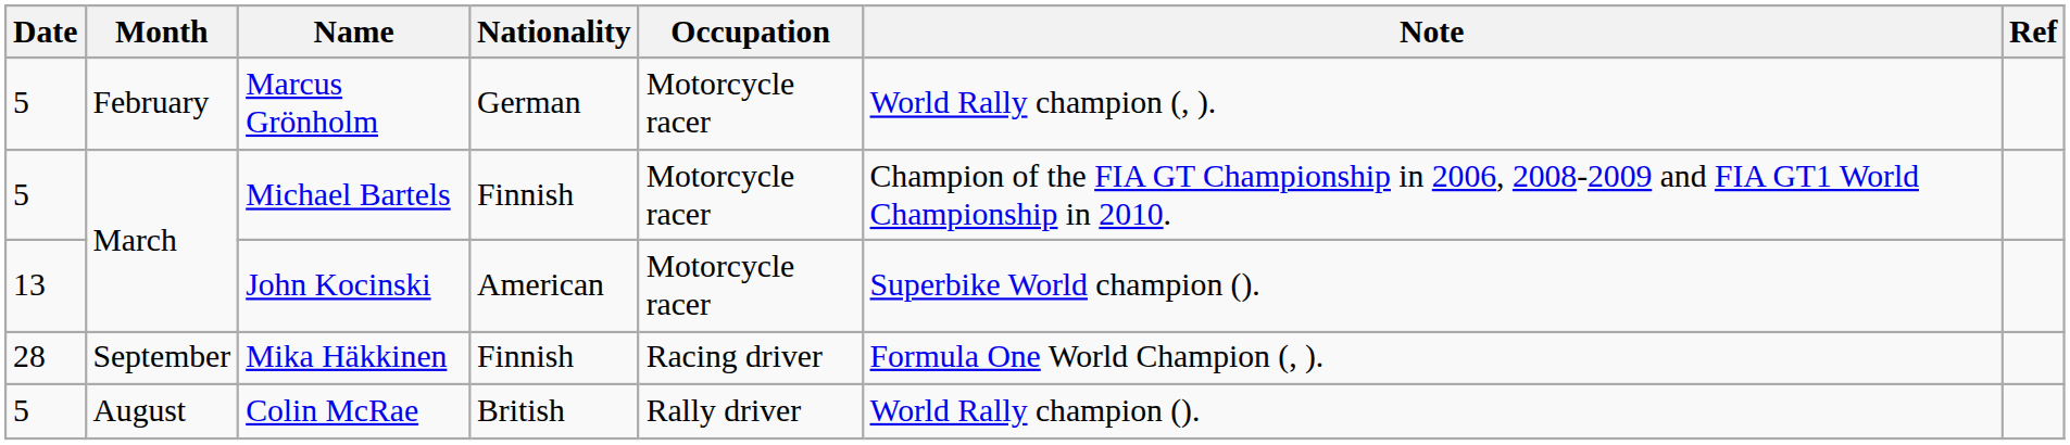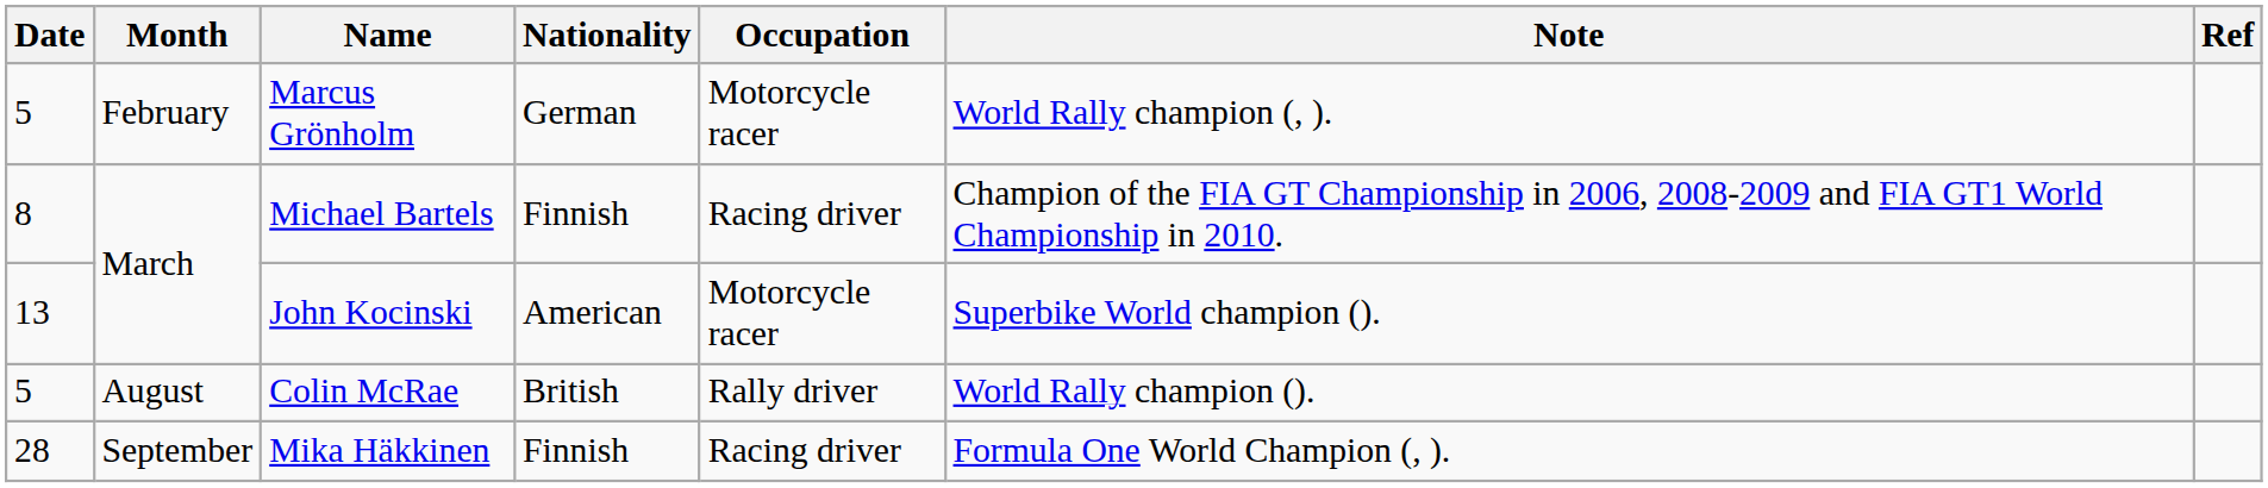Michael Bartels | Date: 5 -> 8
Michael Bartels | Occupation: Motorcycle racer -> Racing driver
rows swapped: Colin McRae <-> Mika Häkkinen
